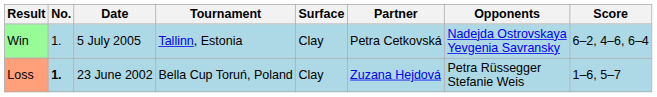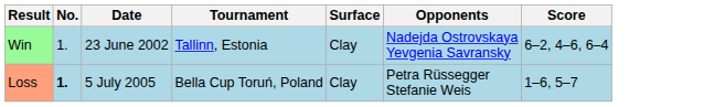- column: Partner | Petra Cetkovská | Zuzana Hejdová
Win | Date: 5 July 2005 -> 23 June 2002
Loss | Date: 23 June 2002 -> 5 July 2005
